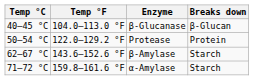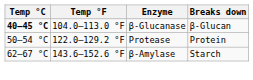β-Glucanase | Temp °C: normal -> bold
- row: 71–72 °C | 159.8–161.6 °F | α-Amylase | Starch
